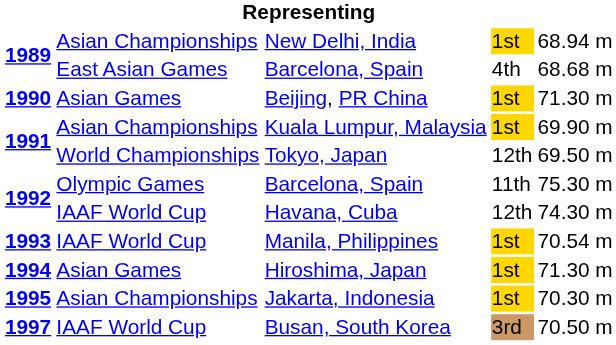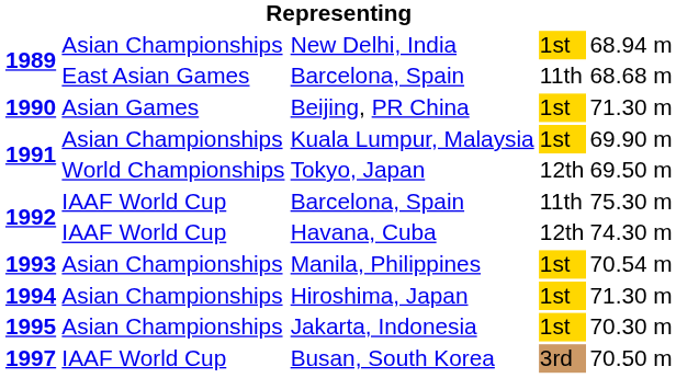1989 / Barcelona, Spain | column 4: 4th -> 11th
1992 / Barcelona, Spain | column 2: Olympic Games -> IAAF World Cup
Manila, Philippines | column 2: IAAF World Cup -> Asian Championships
Hiroshima, Japan | column 2: Asian Games -> Asian Championships
